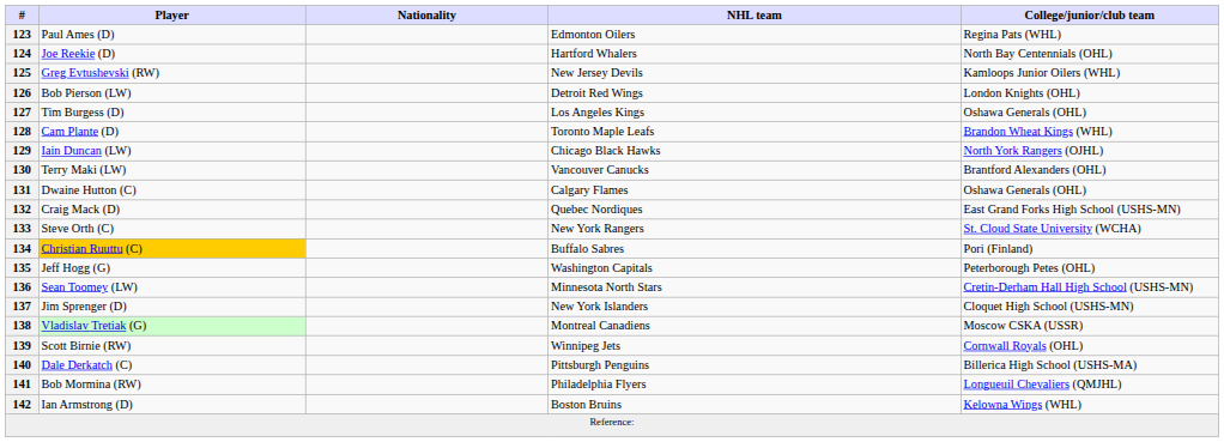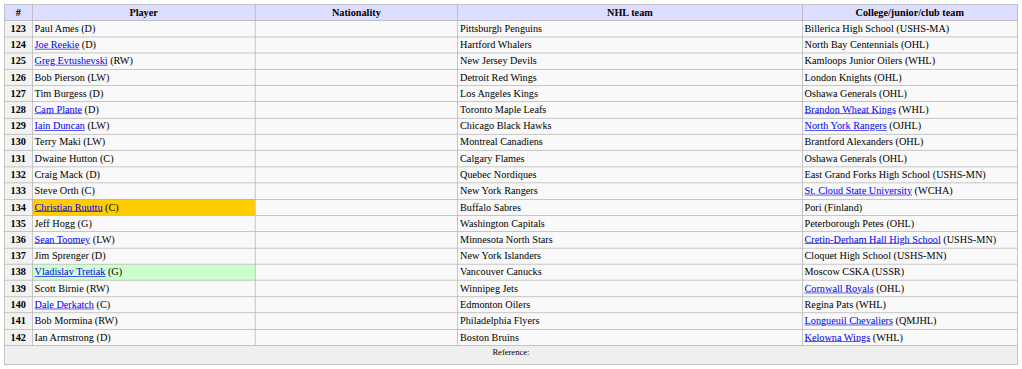123 | NHL team: Edmonton Oilers -> Pittsburgh Penguins
123 | College/junior/club team: Regina Pats (WHL) -> Billerica High School (USHS-MA)
130 | NHL team: Vancouver Canucks -> Montreal Canadiens
138 | NHL team: Montreal Canadiens -> Vancouver Canucks
140 | NHL team: Pittsburgh Penguins -> Edmonton Oilers
140 | College/junior/club team: Billerica High School (USHS-MA) -> Regina Pats (WHL)
